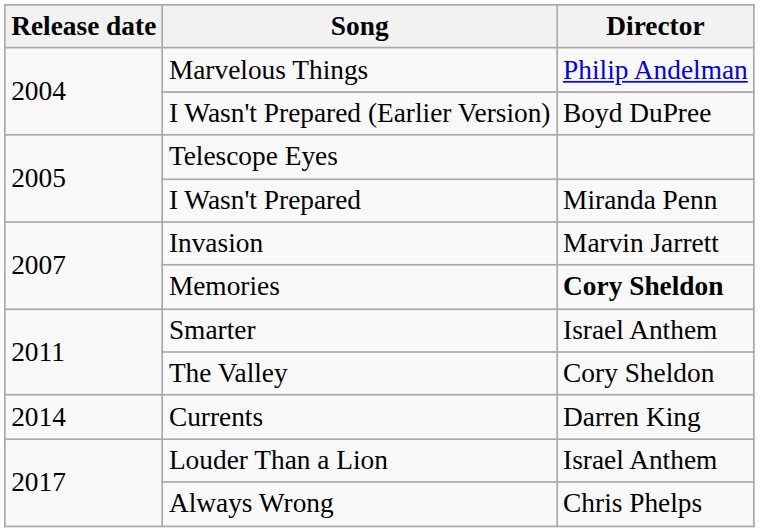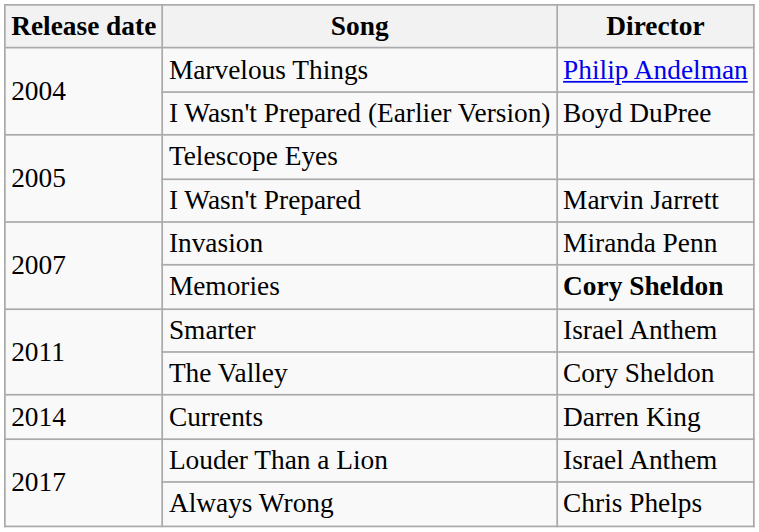I Wasn't Prepared | Director: Miranda Penn -> Marvin Jarrett
Invasion | Director: Marvin Jarrett -> Miranda Penn
